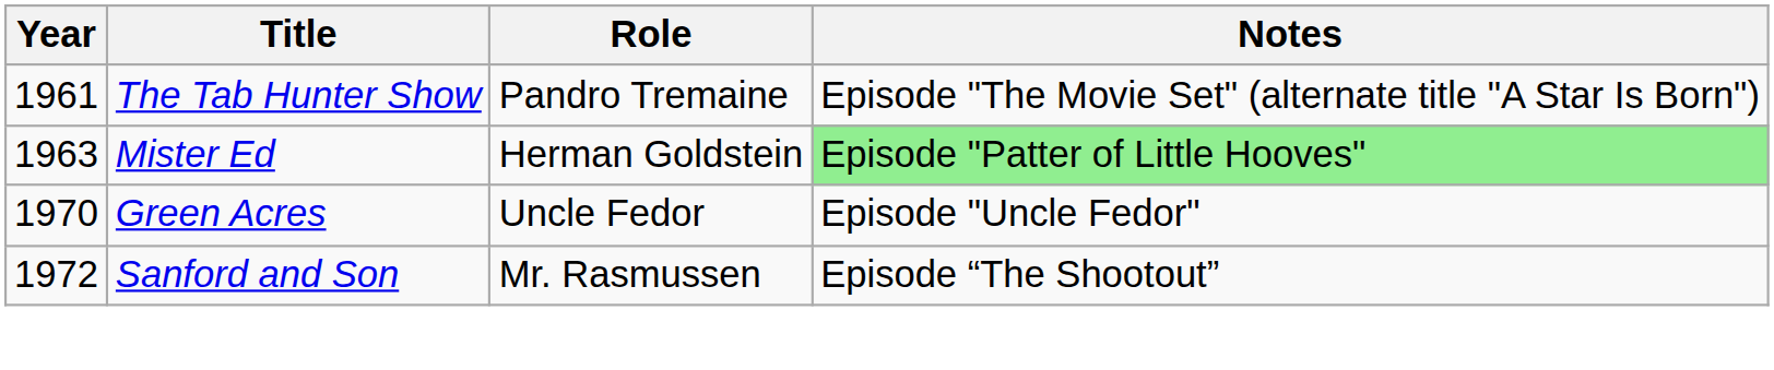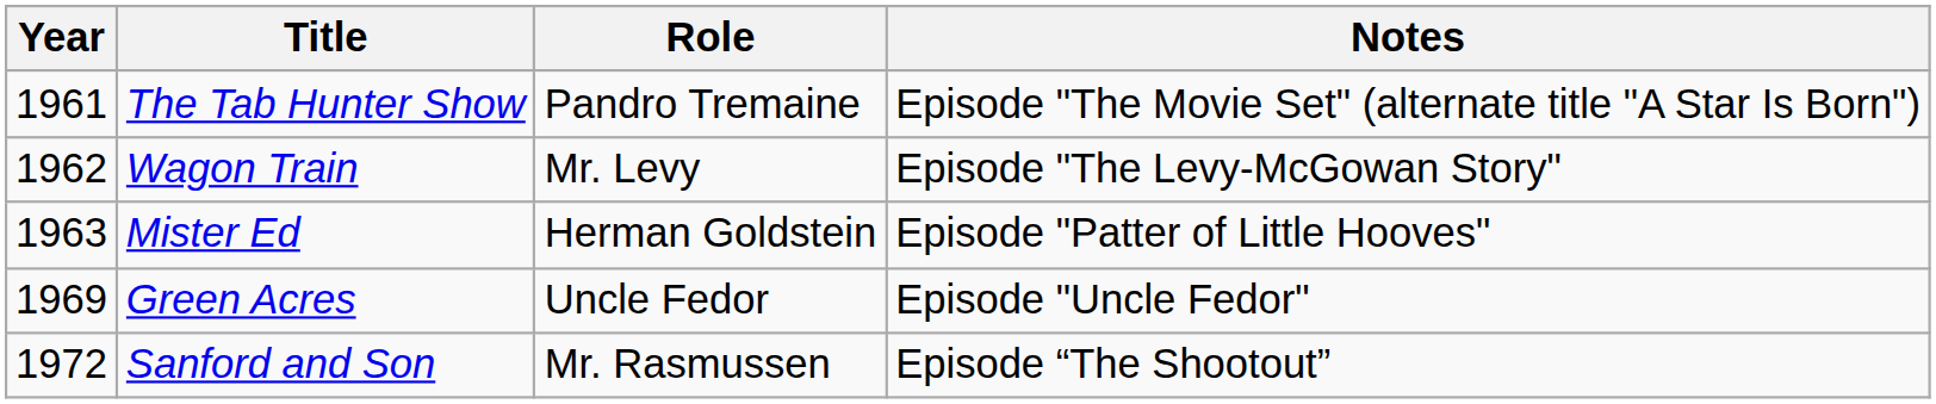+ row: 1962 | Wagon Train | Mr. Levy | Episode "The Levy-McGowan Story"
Mister Ed | Notes: lightgreen background -> no background
Green Acres | Year: 1970 -> 1969
